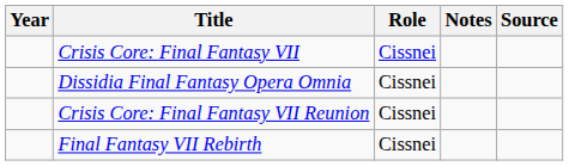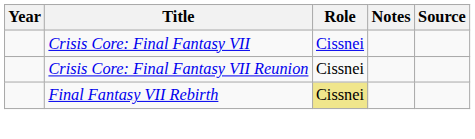- row: Dissidia Final Fantasy Opera Omnia | Cissnei
Final Fantasy VII Rebirth | Role: no background -> khaki background
